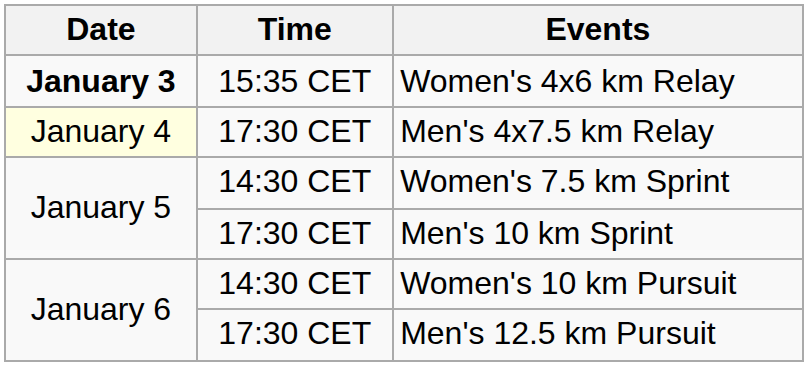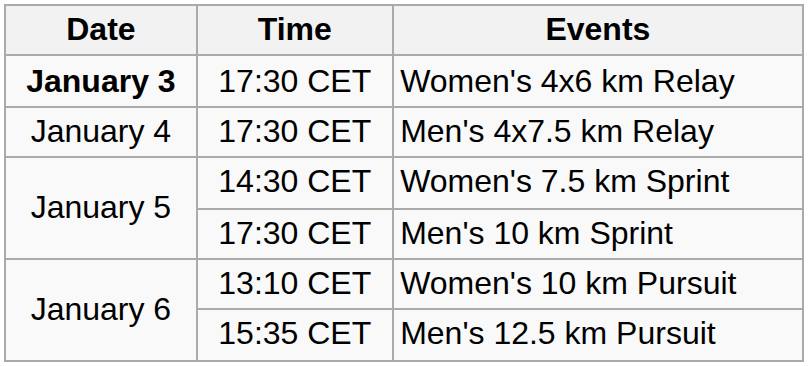Women's 4x6 km Relay | Time: 15:35 CET -> 17:30 CET
Men's 4x7.5 km Relay | Date: lightyellow background -> no background
Women's 10 km Pursuit | Time: 14:30 CET -> 13:10 CET
Men's 12.5 km Pursuit | Time: 17:30 CET -> 15:35 CET
